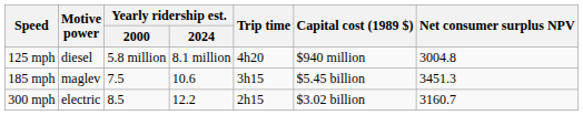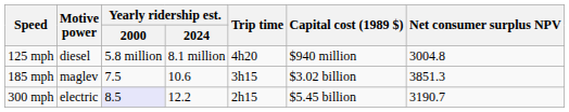185 mph | Capital cost (1989 $): $5.45 billion -> $3.02 billion
185 mph | Net consumer surplus NPV: 3451.3 -> 3851.3
300 mph | Yearly ridership est. / 2000: no background -> lavender background
300 mph | Capital cost (1989 $): $3.02 billion -> $5.45 billion
300 mph | Net consumer surplus NPV: 3160.7 -> 3190.7
